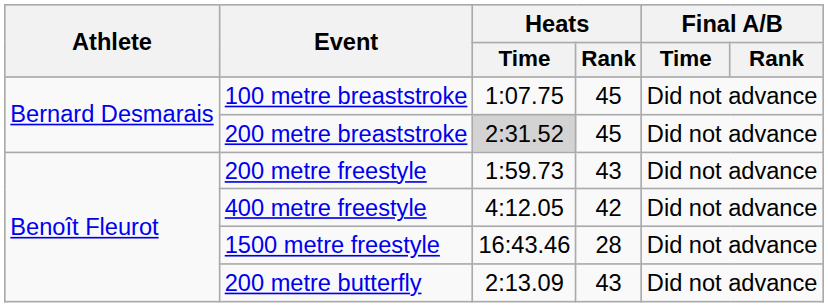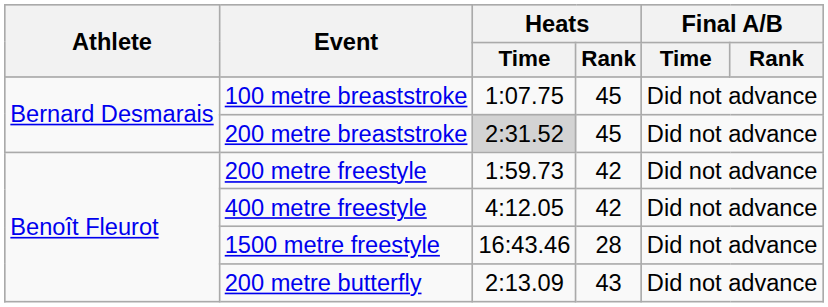200 metre freestyle | Heats / Rank: 43 -> 42
